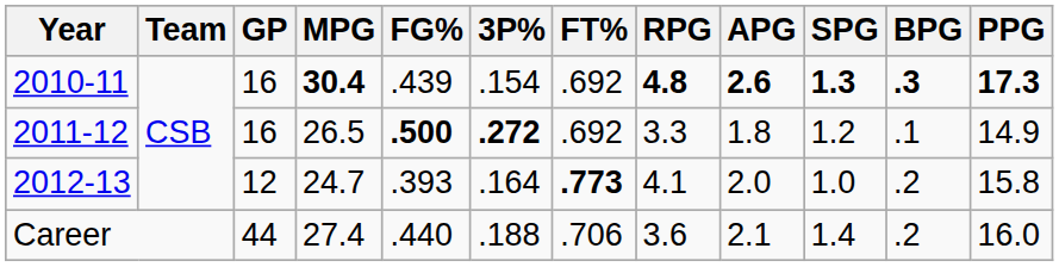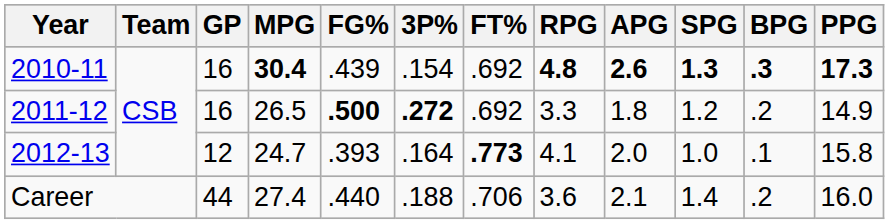2011-12 | BPG: .1 -> .2
2012-13 | BPG: .2 -> .1
